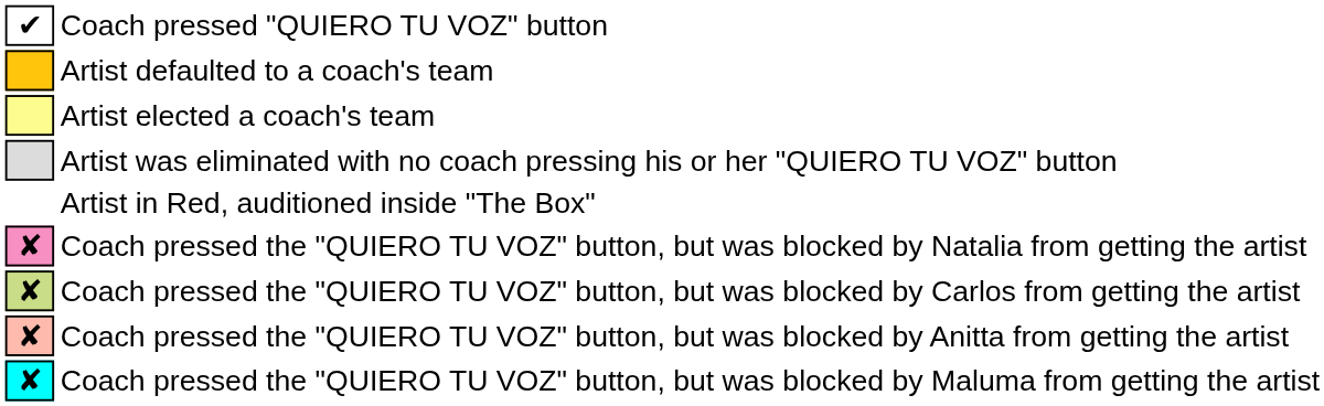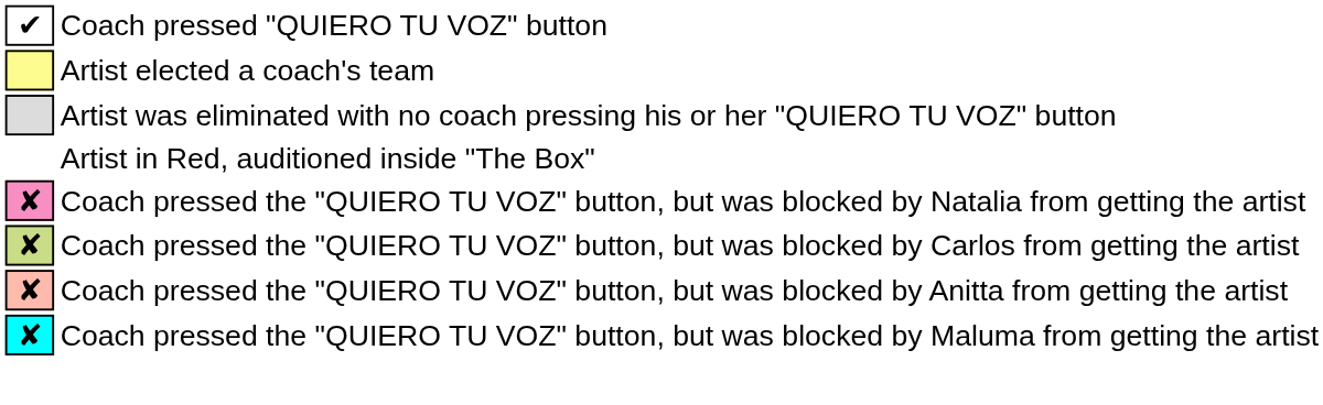- row: Artist defaulted to a coach's team
